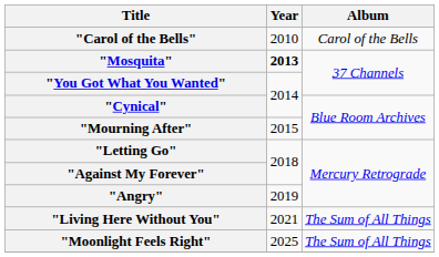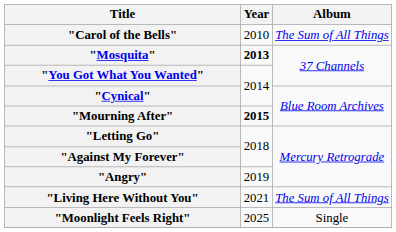"Carol of the Bells" | Album: Carol of the Bells -> The Sum of All Things
"Mourning After" | Year: normal -> bold
"Moonlight Feels Right" | Album: The Sum of All Things -> Single
